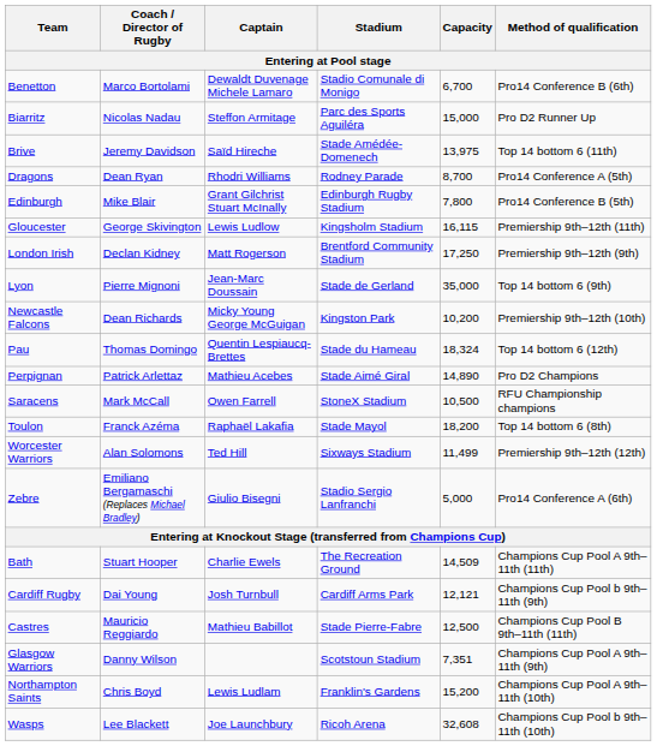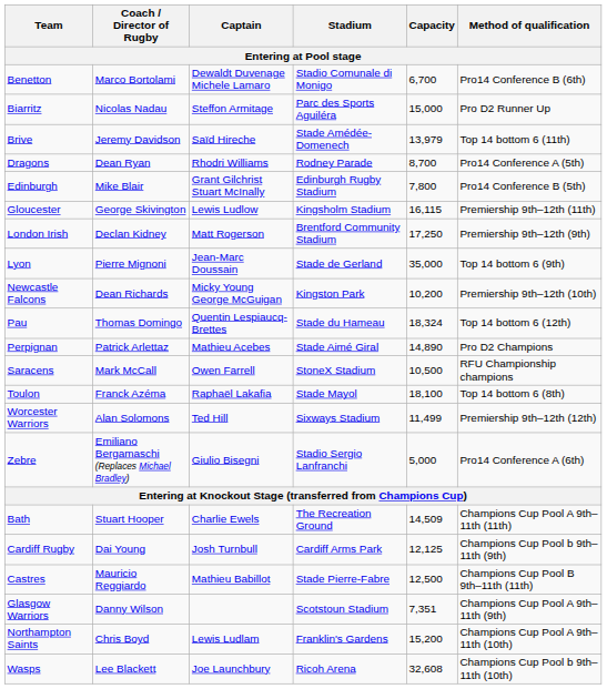Brive | Capacity: 13,975 -> 13,979
Toulon | Capacity: 18,200 -> 18,100
Cardiff Rugby | Capacity: 12,121 -> 12,125
